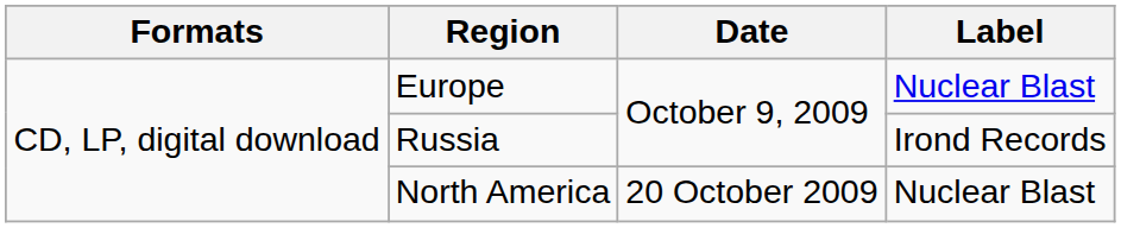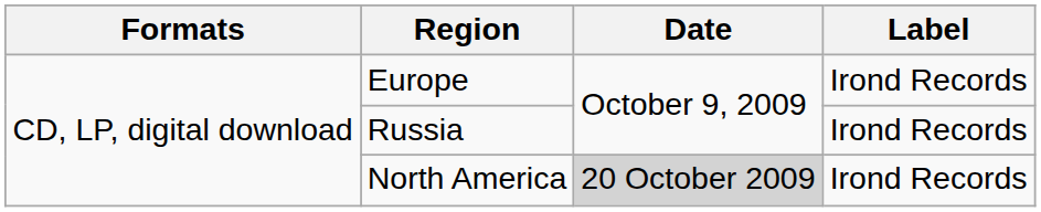Europe | Label: Nuclear Blast -> Irond Records
North America | Date: no background -> lightgrey background
North America | Label: Nuclear Blast -> Irond Records
